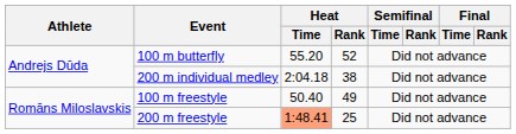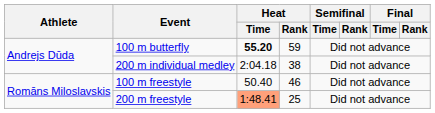100 m butterfly | Heat / Time: normal -> bold
100 m butterfly | Heat / Rank: 52 -> 59
100 m freestyle | Heat / Rank: 49 -> 46
